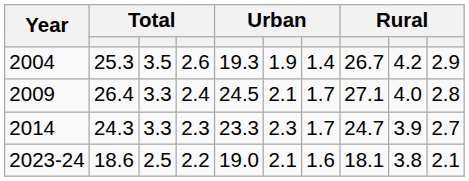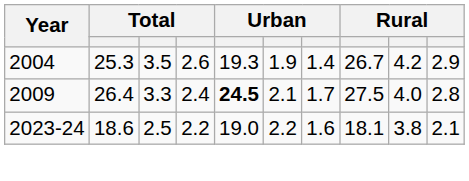2009 | column 5: normal -> bold
2009 | column 8: 27.1 -> 27.5
- row: 2014 | 24.3 | 3.3 | 2.3 | 23.3 | 2.3 | 1.7 | 24.7 | 3.9 | 2.7
2023-24 | column 6: 2.1 -> 2.2
